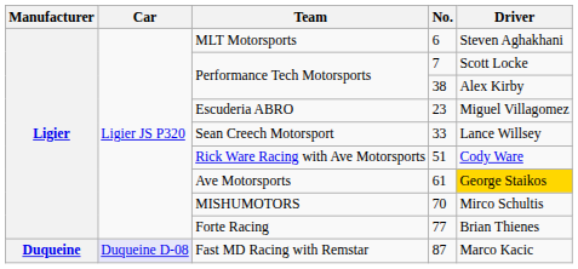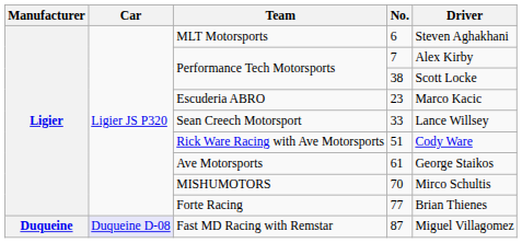Performance Tech Motorsports / 7 | Driver: Scott Locke -> Alex Kirby
Performance Tech Motorsports / 38 | Driver: Alex Kirby -> Scott Locke
Escuderia ABRO | Driver: Miguel Villagomez -> Marco Kacic
Ave Motorsports | Driver: gold background -> no background
Fast MD Racing with Remstar | Driver: Marco Kacic -> Miguel Villagomez
